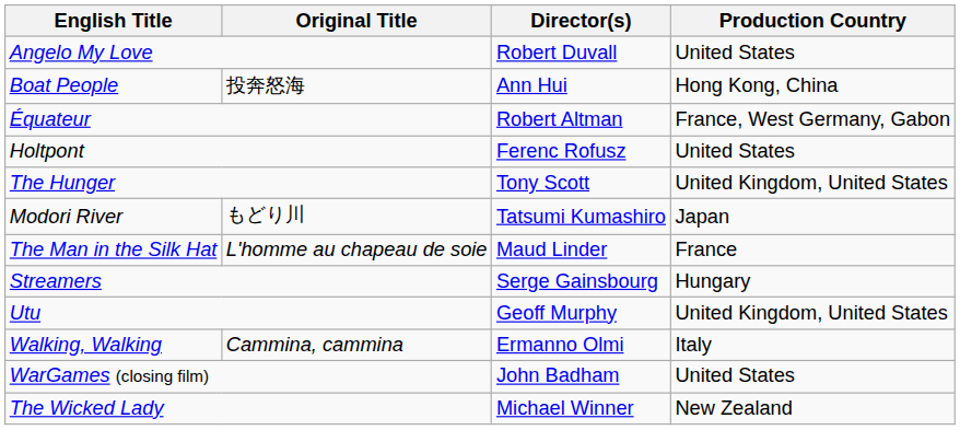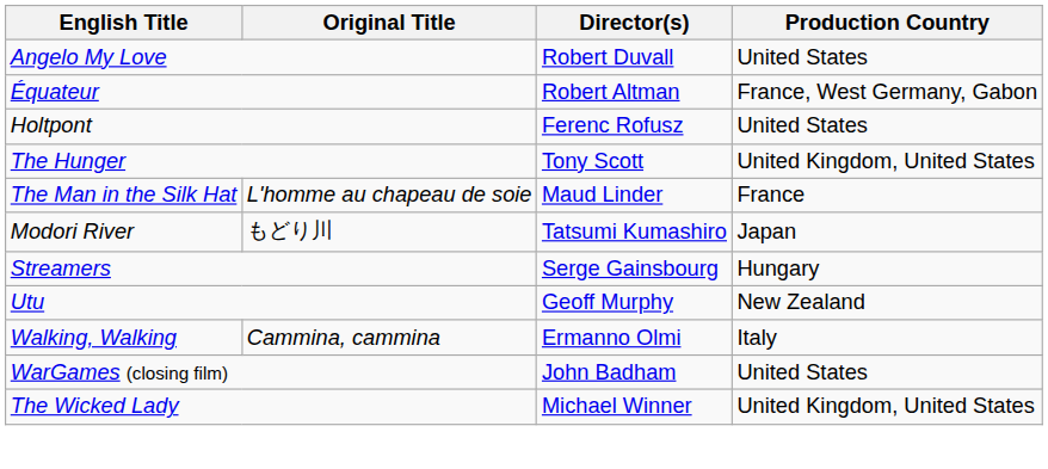- row: Boat People | 投奔怒海 | Ann Hui | Hong Kong, China
rows swapped: The Man in the Silk Hat <-> Modori River
Utu | Production Country: United Kingdom, United States -> New Zealand
The Wicked Lady | Production Country: New Zealand -> United Kingdom, United States
